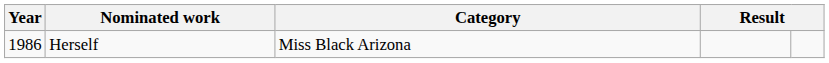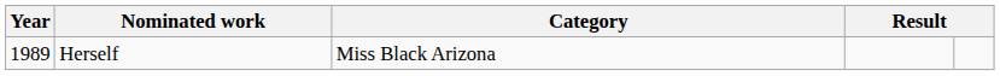Herself | Year: 1986 -> 1989
